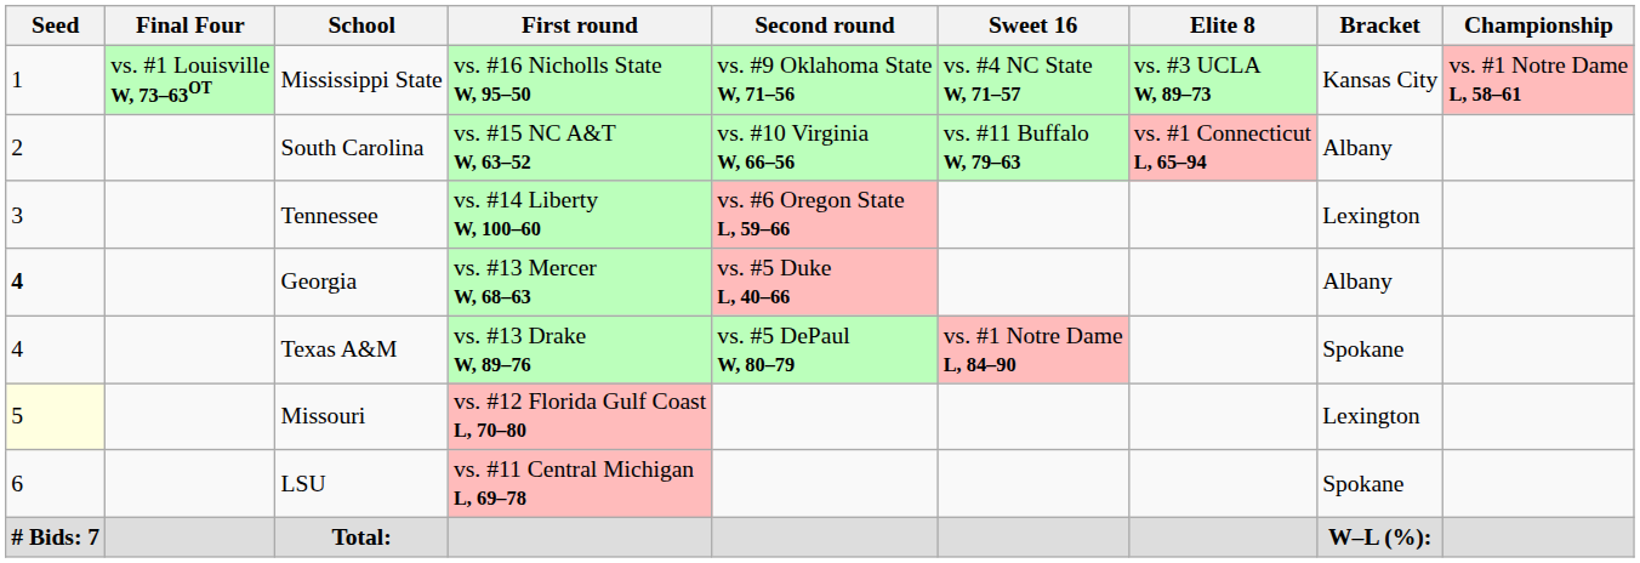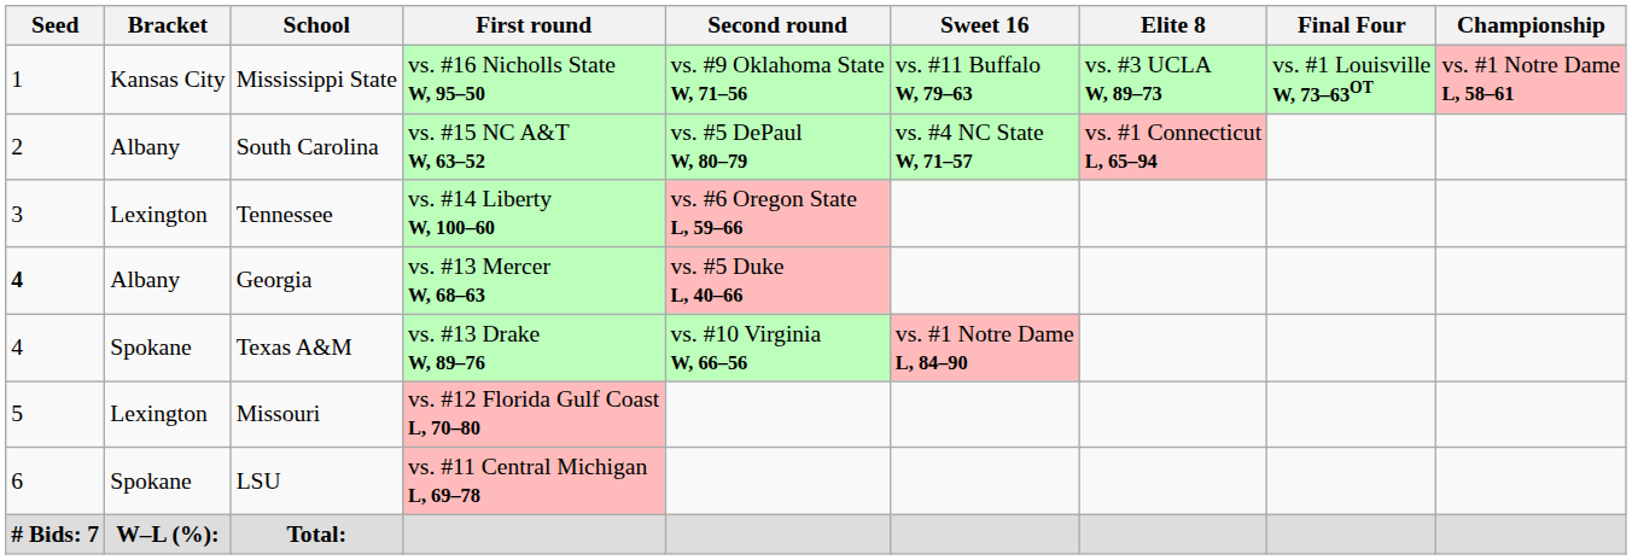columns swapped: Bracket <-> Final Four
Mississippi State | Sweet 16: vs. #4 NC State W, 71–57 -> vs. #11 Buffalo W, 79–63
South Carolina | Second round: vs. #10 Virginia W, 66–56 -> vs. #5 DePaul W, 80–79
South Carolina | Sweet 16: vs. #11 Buffalo W, 79–63 -> vs. #4 NC State W, 71–57
Texas A&M | Second round: vs. #5 DePaul W, 80–79 -> vs. #10 Virginia W, 66–56
Missouri | Seed: lightyellow background -> no background
